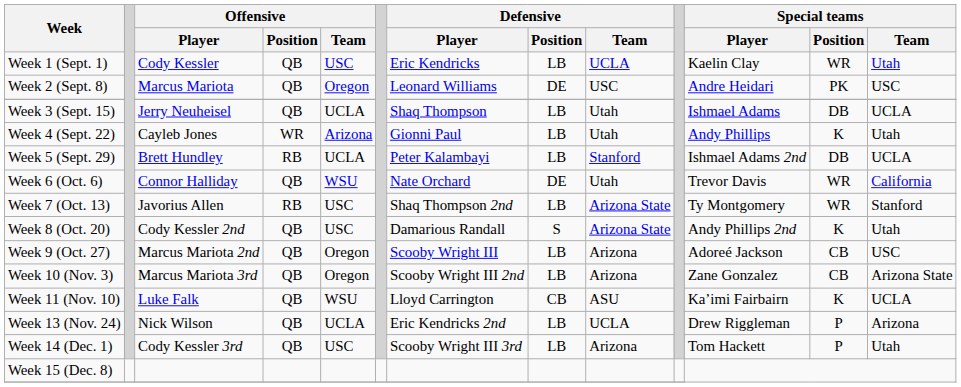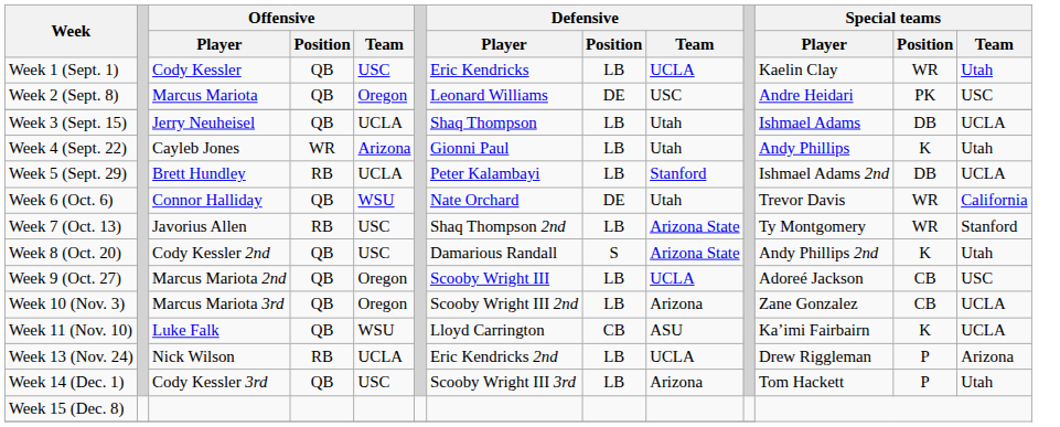Week 9 (Oct. 27) | Defensive / Team: Arizona -> UCLA
Week 10 (Nov. 3) | Special teams / Team: Arizona State -> UCLA
Week 13 (Nov. 24) | Offensive / Position: QB -> RB
